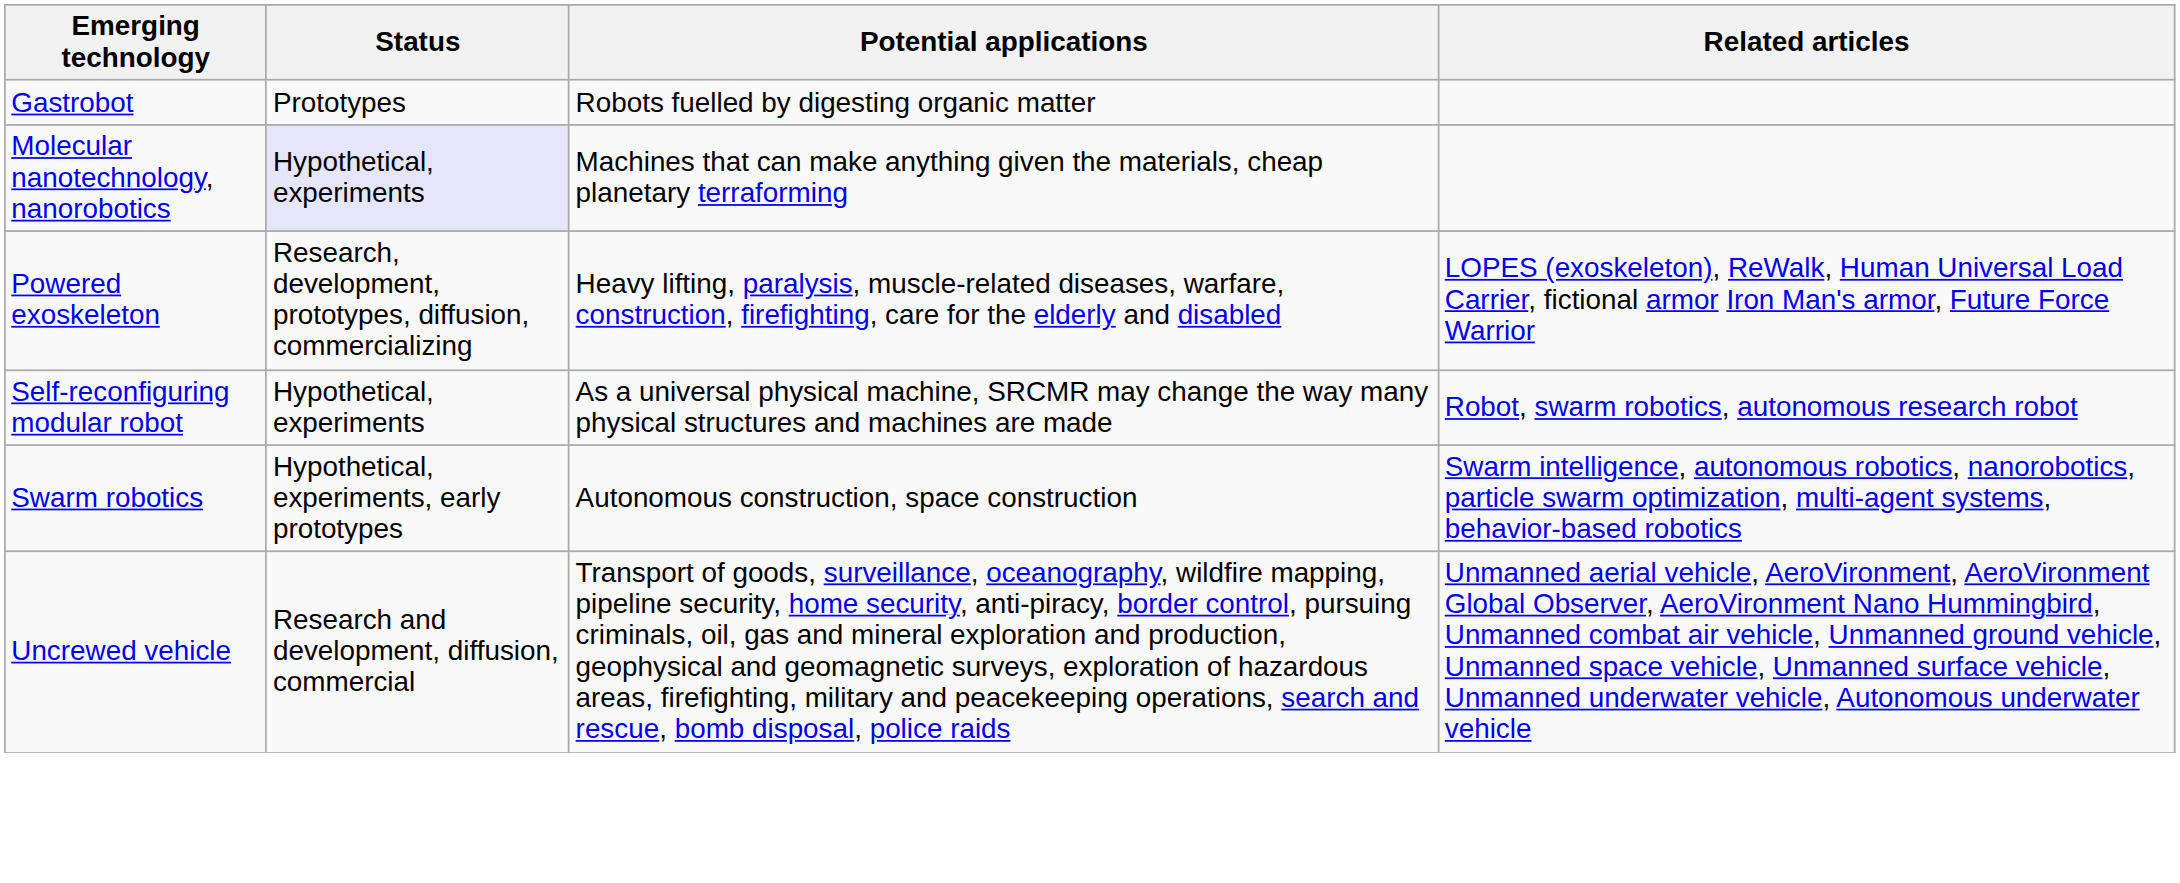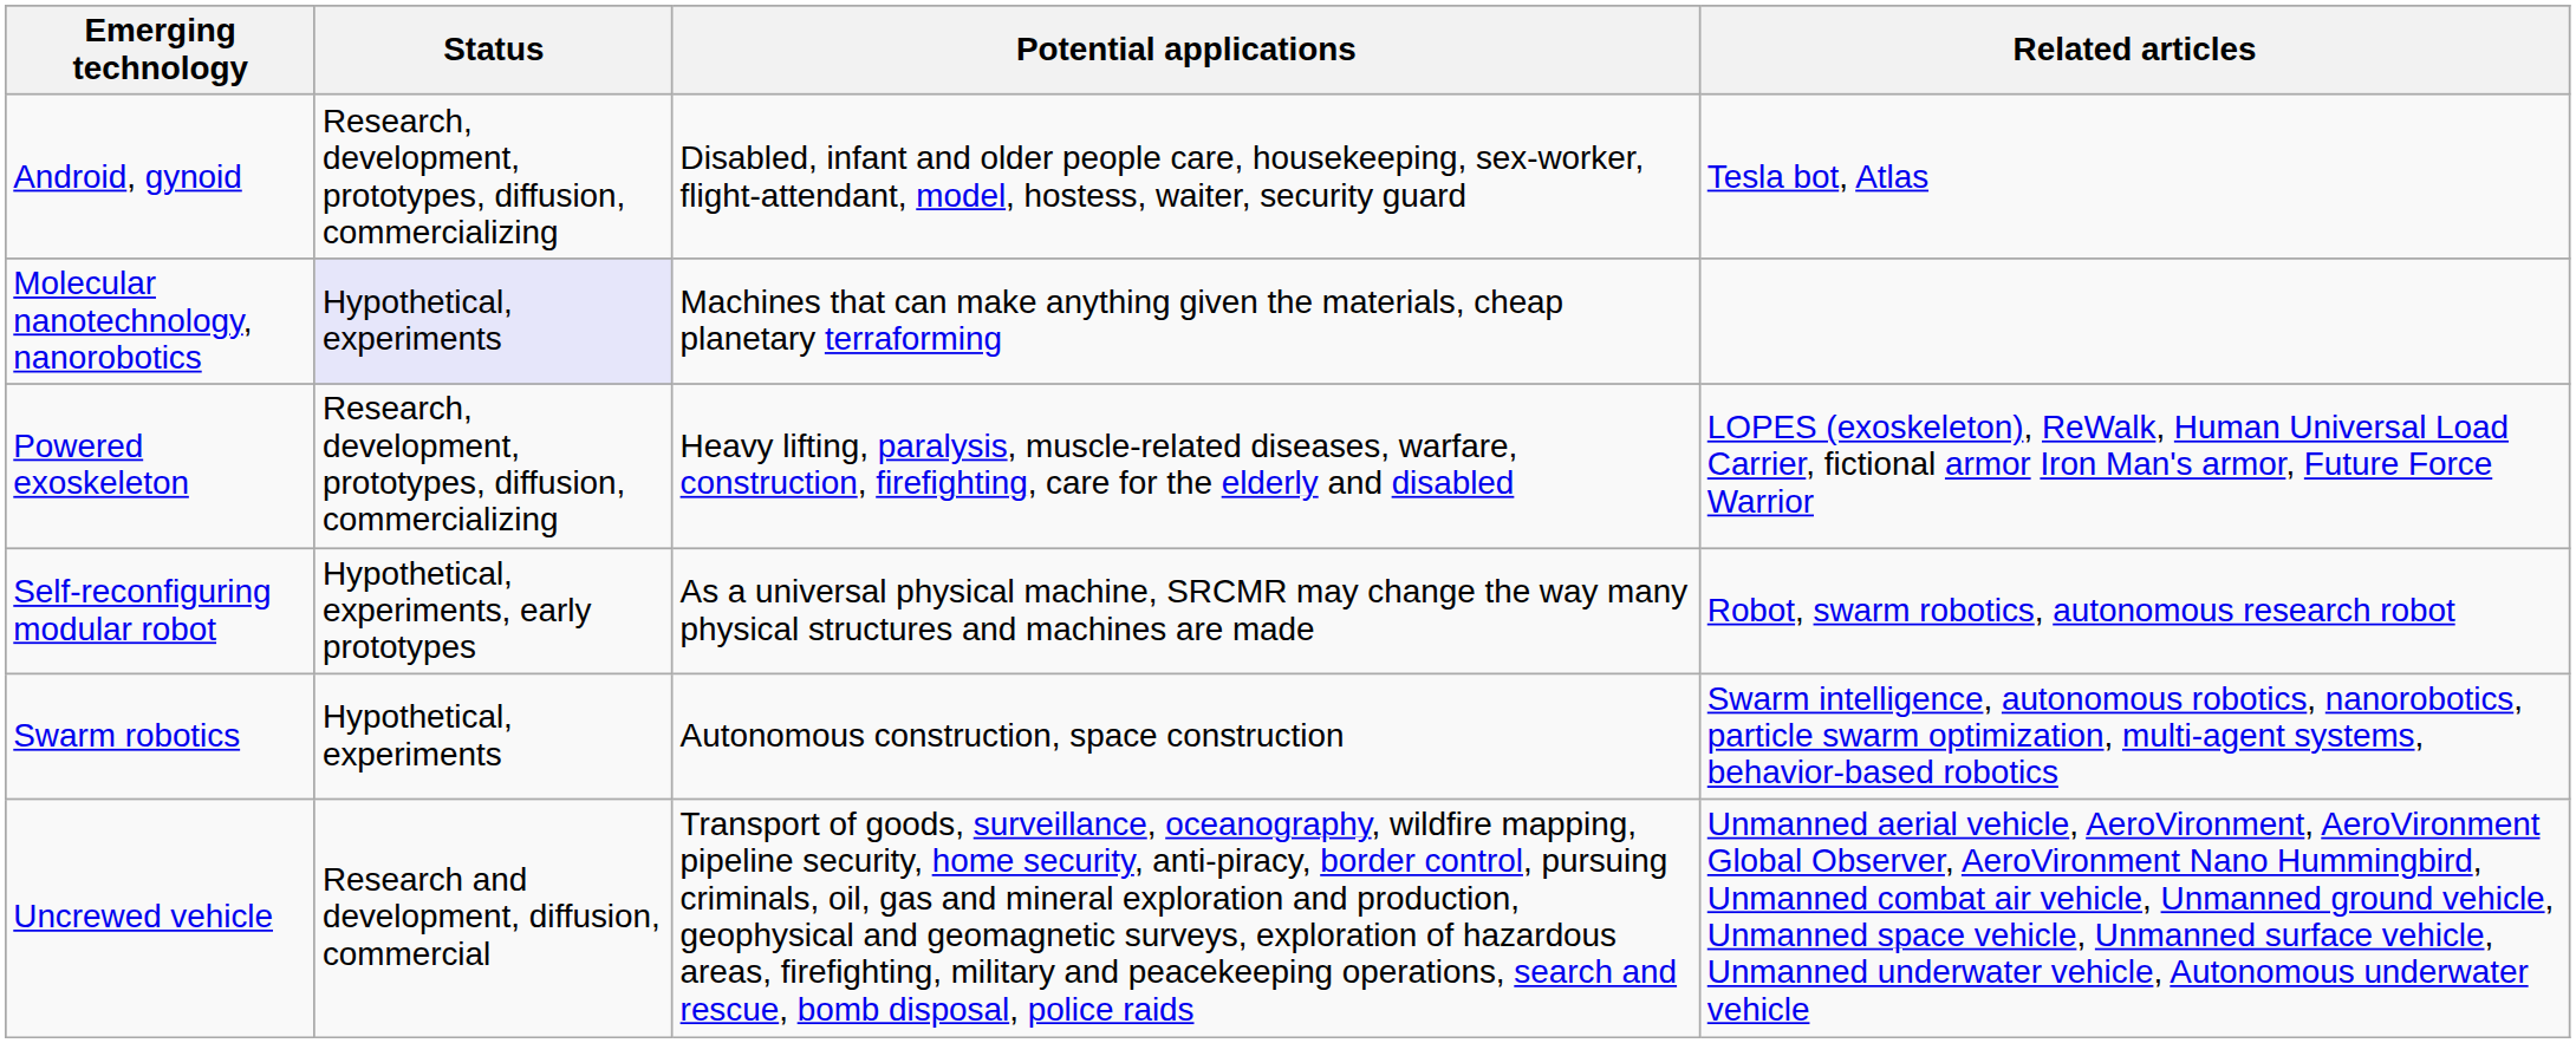+ row: Android, gynoid | Research, development, prototypes, diffusion, commercializing | Disabled, infant and older people care, housekeeping, sex-worker, flight-attendant, model, hostess, waiter, security guard | Tesla bot, Atlas
- row: Gastrobot | Prototypes | Robots fuelled by digesting organic matter
Self-reconfiguring modular robot | Status: Hypothetical, experiments -> Hypothetical, experiments, early prototypes
Swarm robotics | Status: Hypothetical, experiments, early prototypes -> Hypothetical, experiments
